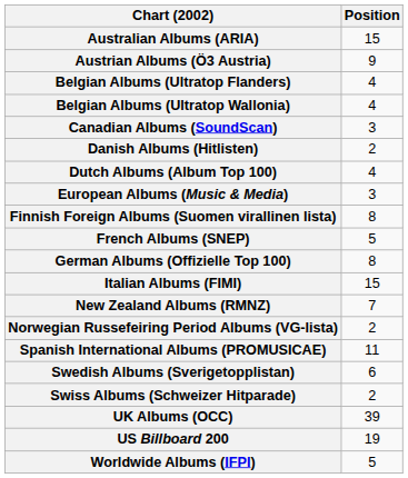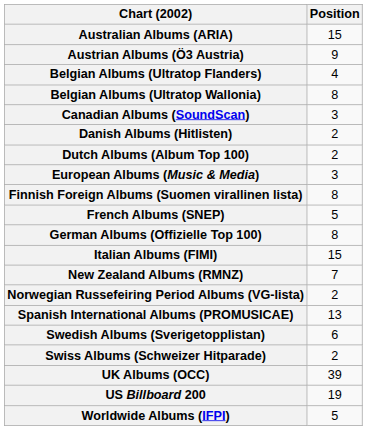Belgian Albums (Ultratop Wallonia) | Position: 4 -> 8
Dutch Albums (Album Top 100) | Position: 4 -> 2
Spanish International Albums (PROMUSICAE) | Position: 11 -> 13
